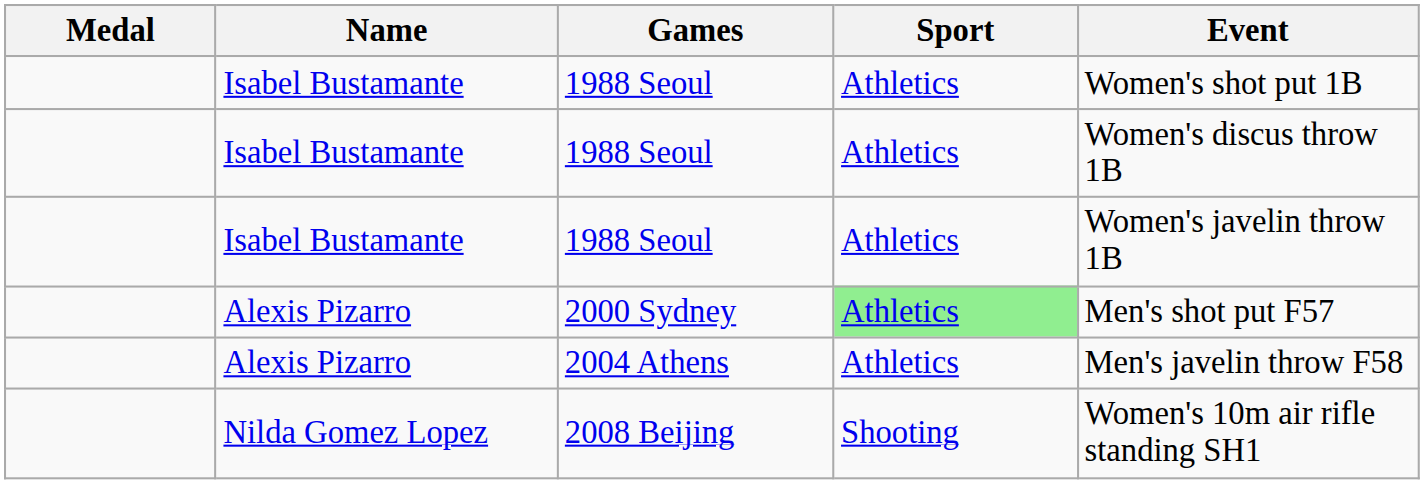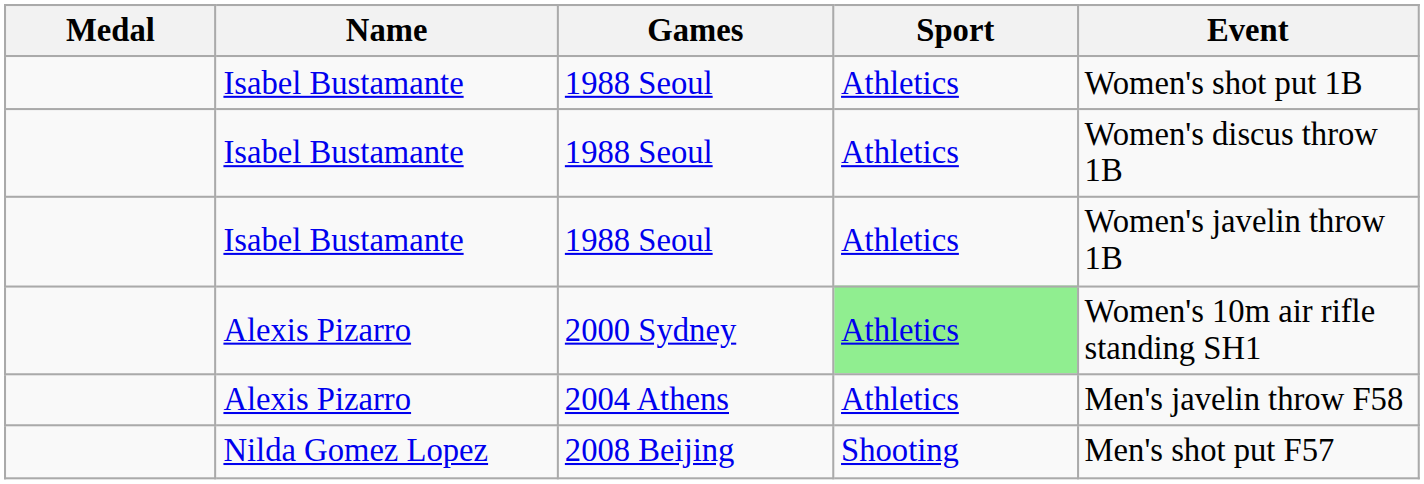2000 Sydney | Event: Men's shot put F57 -> Women's 10m air rifle standing SH1
2008 Beijing | Event: Women's 10m air rifle standing SH1 -> Men's shot put F57
